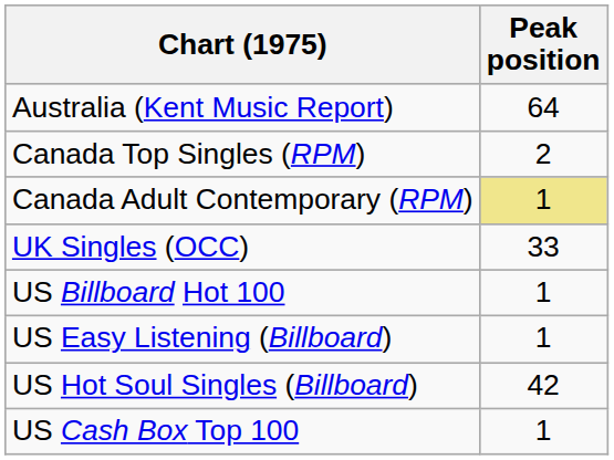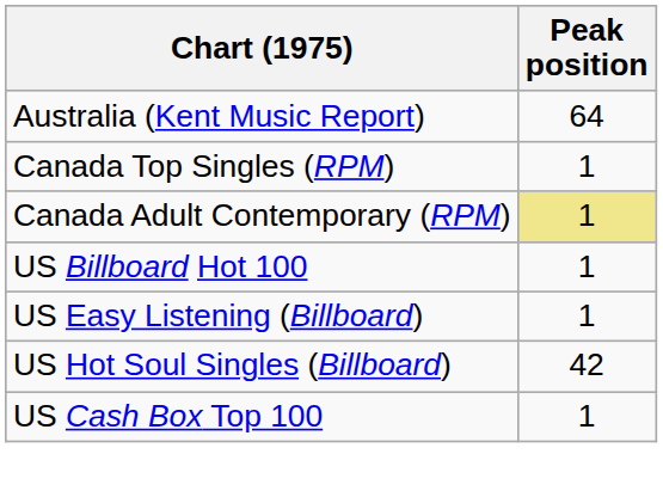Canada Top Singles (RPM) | Peak position: 2 -> 1
- row: UK Singles (OCC) | 33
